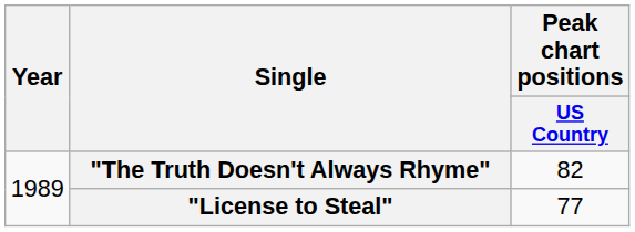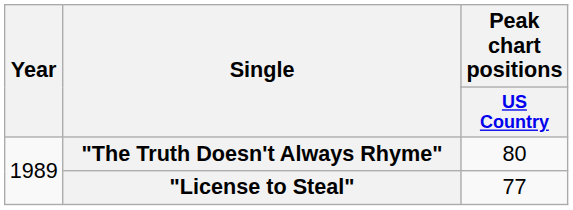"The Truth Doesn't Always Rhyme" | Peak chart positions / US Country: 82 -> 80
